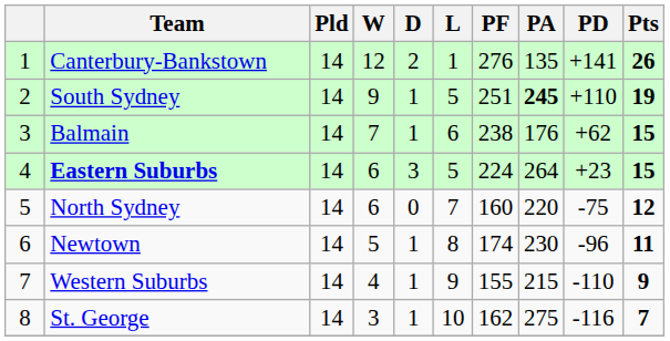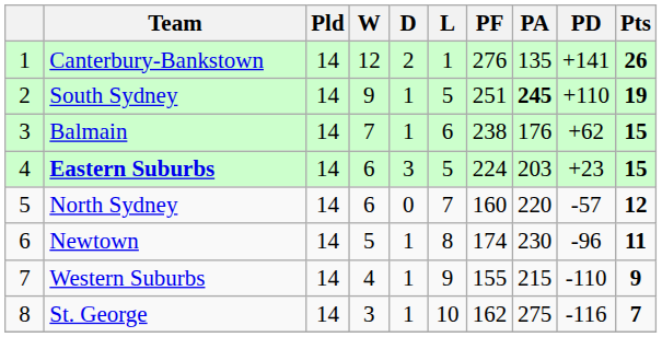Eastern Suburbs | PA: 264 -> 203
North Sydney | PD: -75 -> -57
